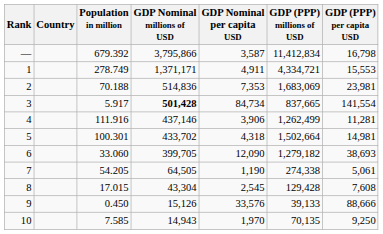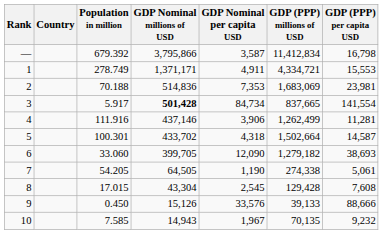5 | GDP (PPP) per capita USD: 14,981 -> 14,587
10 | GDP Nominal per capita USD: 1,970 -> 1,967
10 | GDP (PPP) per capita USD: 9,250 -> 9,232
